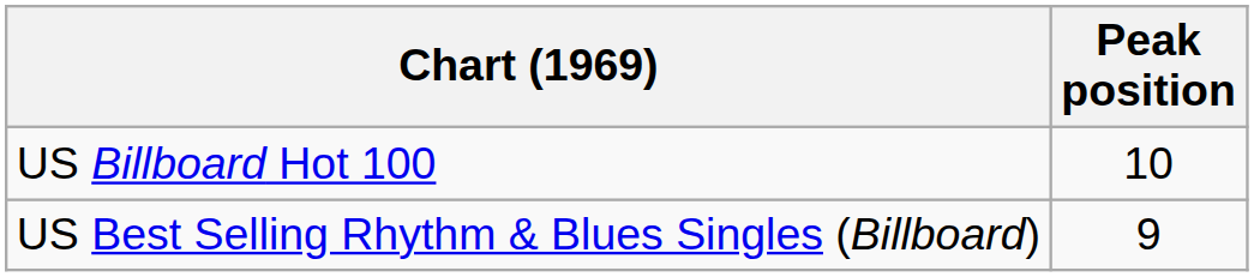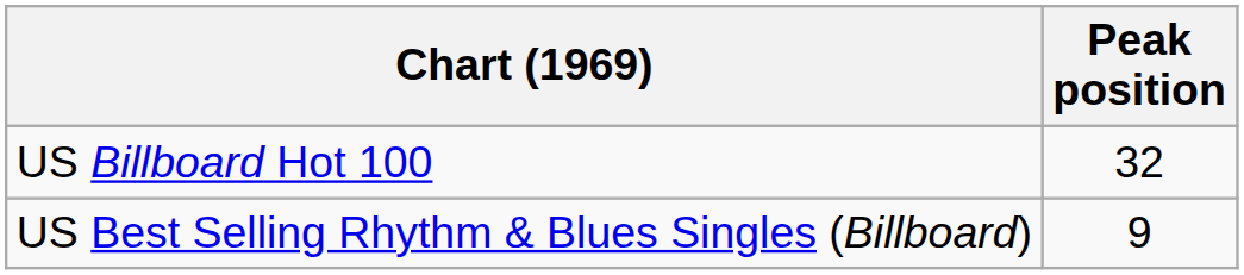US Billboard Hot 100 | Peak position: 10 -> 32
